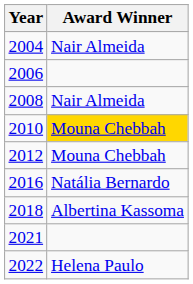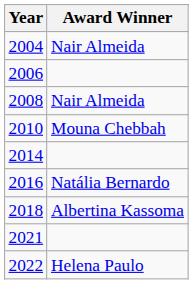2010 | Award Winner: gold background -> no background
- row: 2012 | Mouna Chebbah
+ row: 2014
